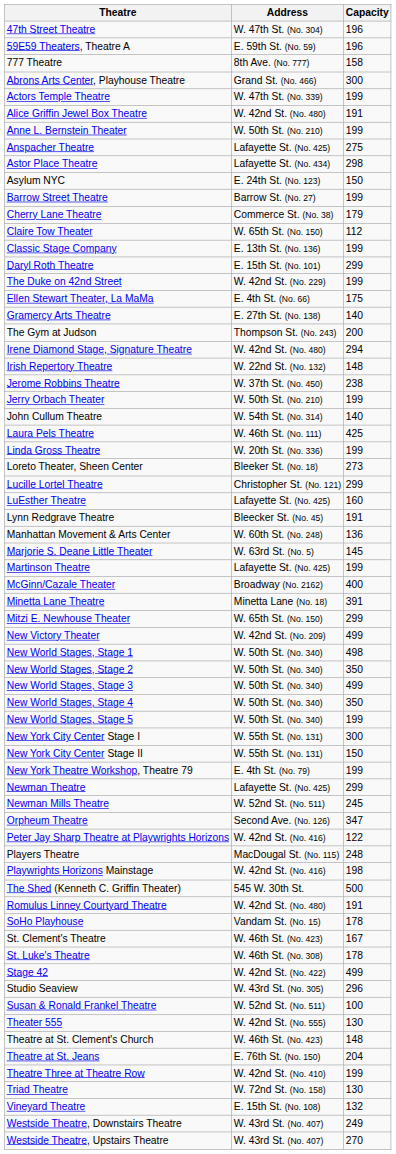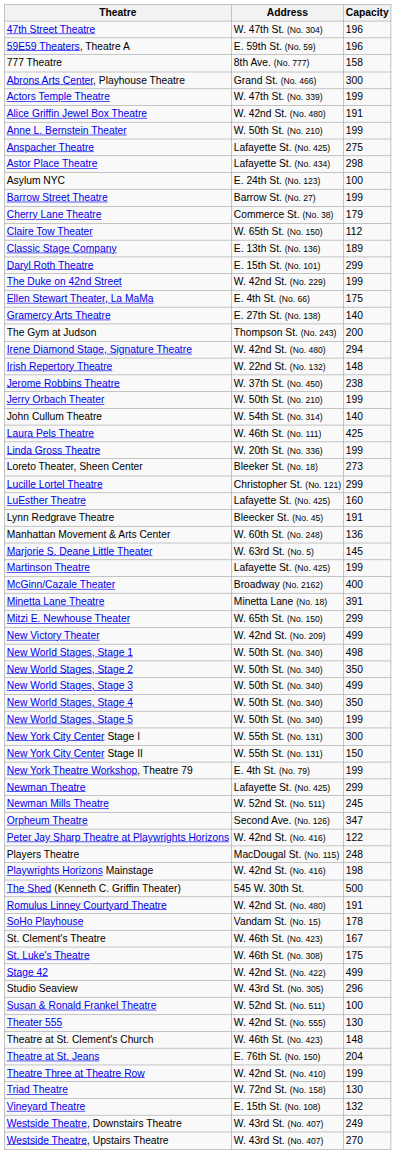Asylum NYC | Capacity: 150 -> 100
Classic Stage Company | Capacity: 199 -> 189
St. Luke's Theatre | Capacity: 178 -> 175
